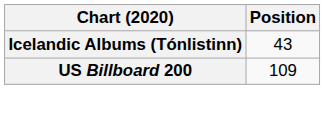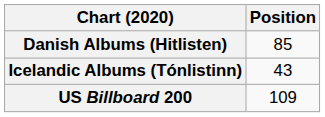+ row: Danish Albums (Hitlisten) | 85
